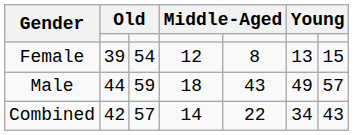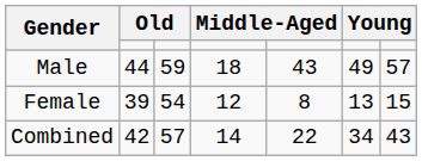rows swapped: Male <-> Female
